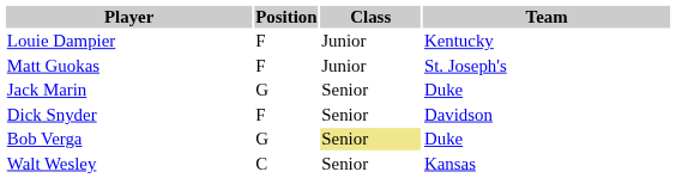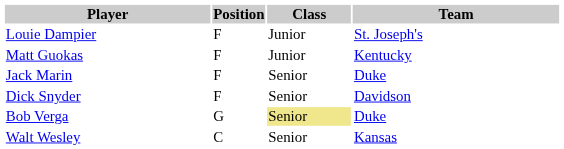Louie Dampier | Team: Kentucky -> St. Joseph's
Matt Guokas | Team: St. Joseph's -> Kentucky
Jack Marin | Position: G -> F
